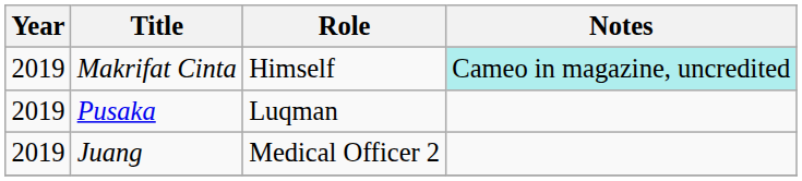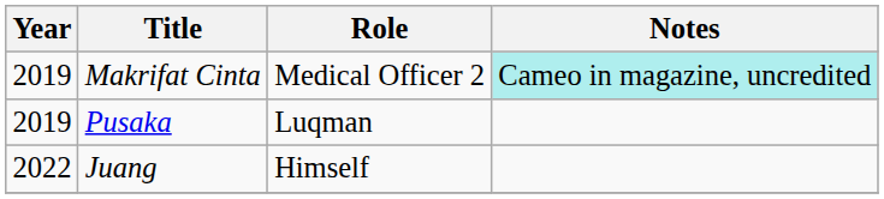Makrifat Cinta | Role: Himself -> Medical Officer 2
Juang | Year: 2019 -> 2022
Juang | Role: Medical Officer 2 -> Himself
